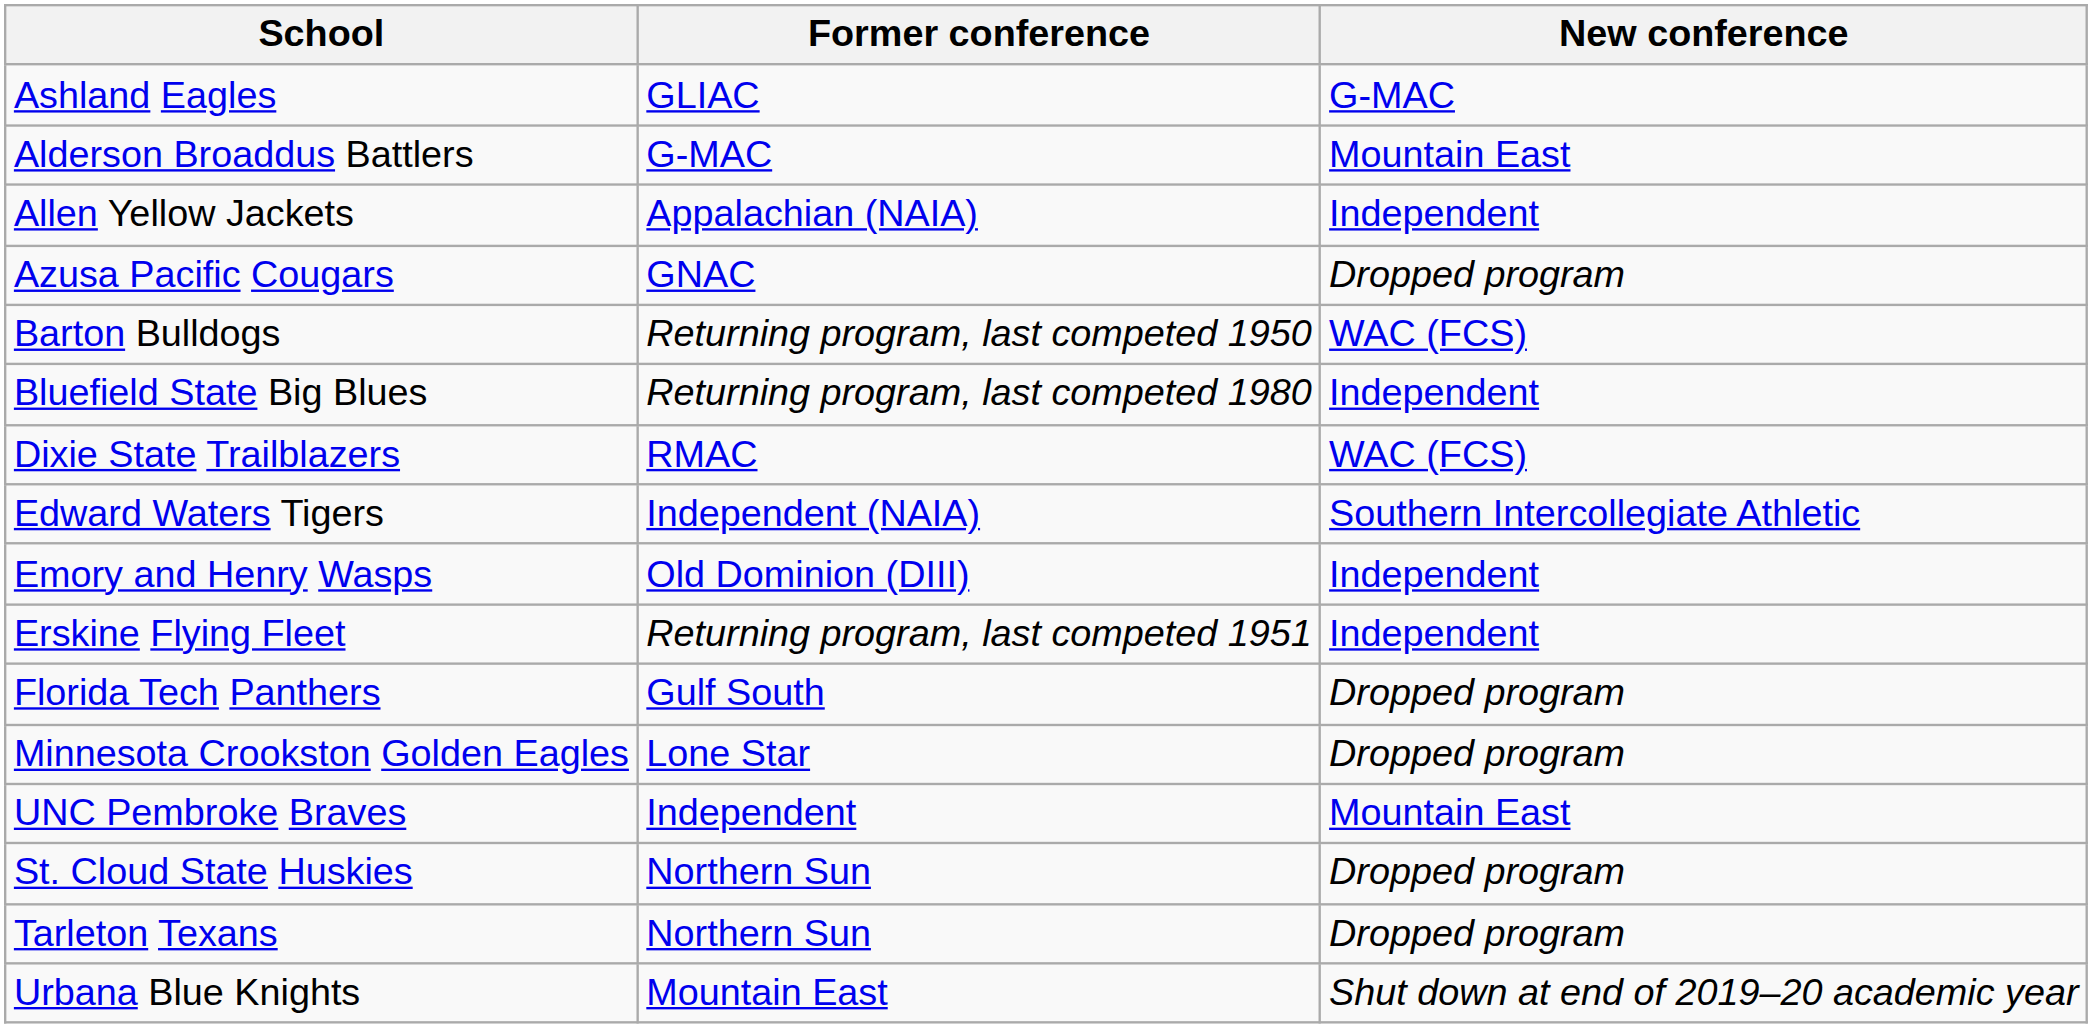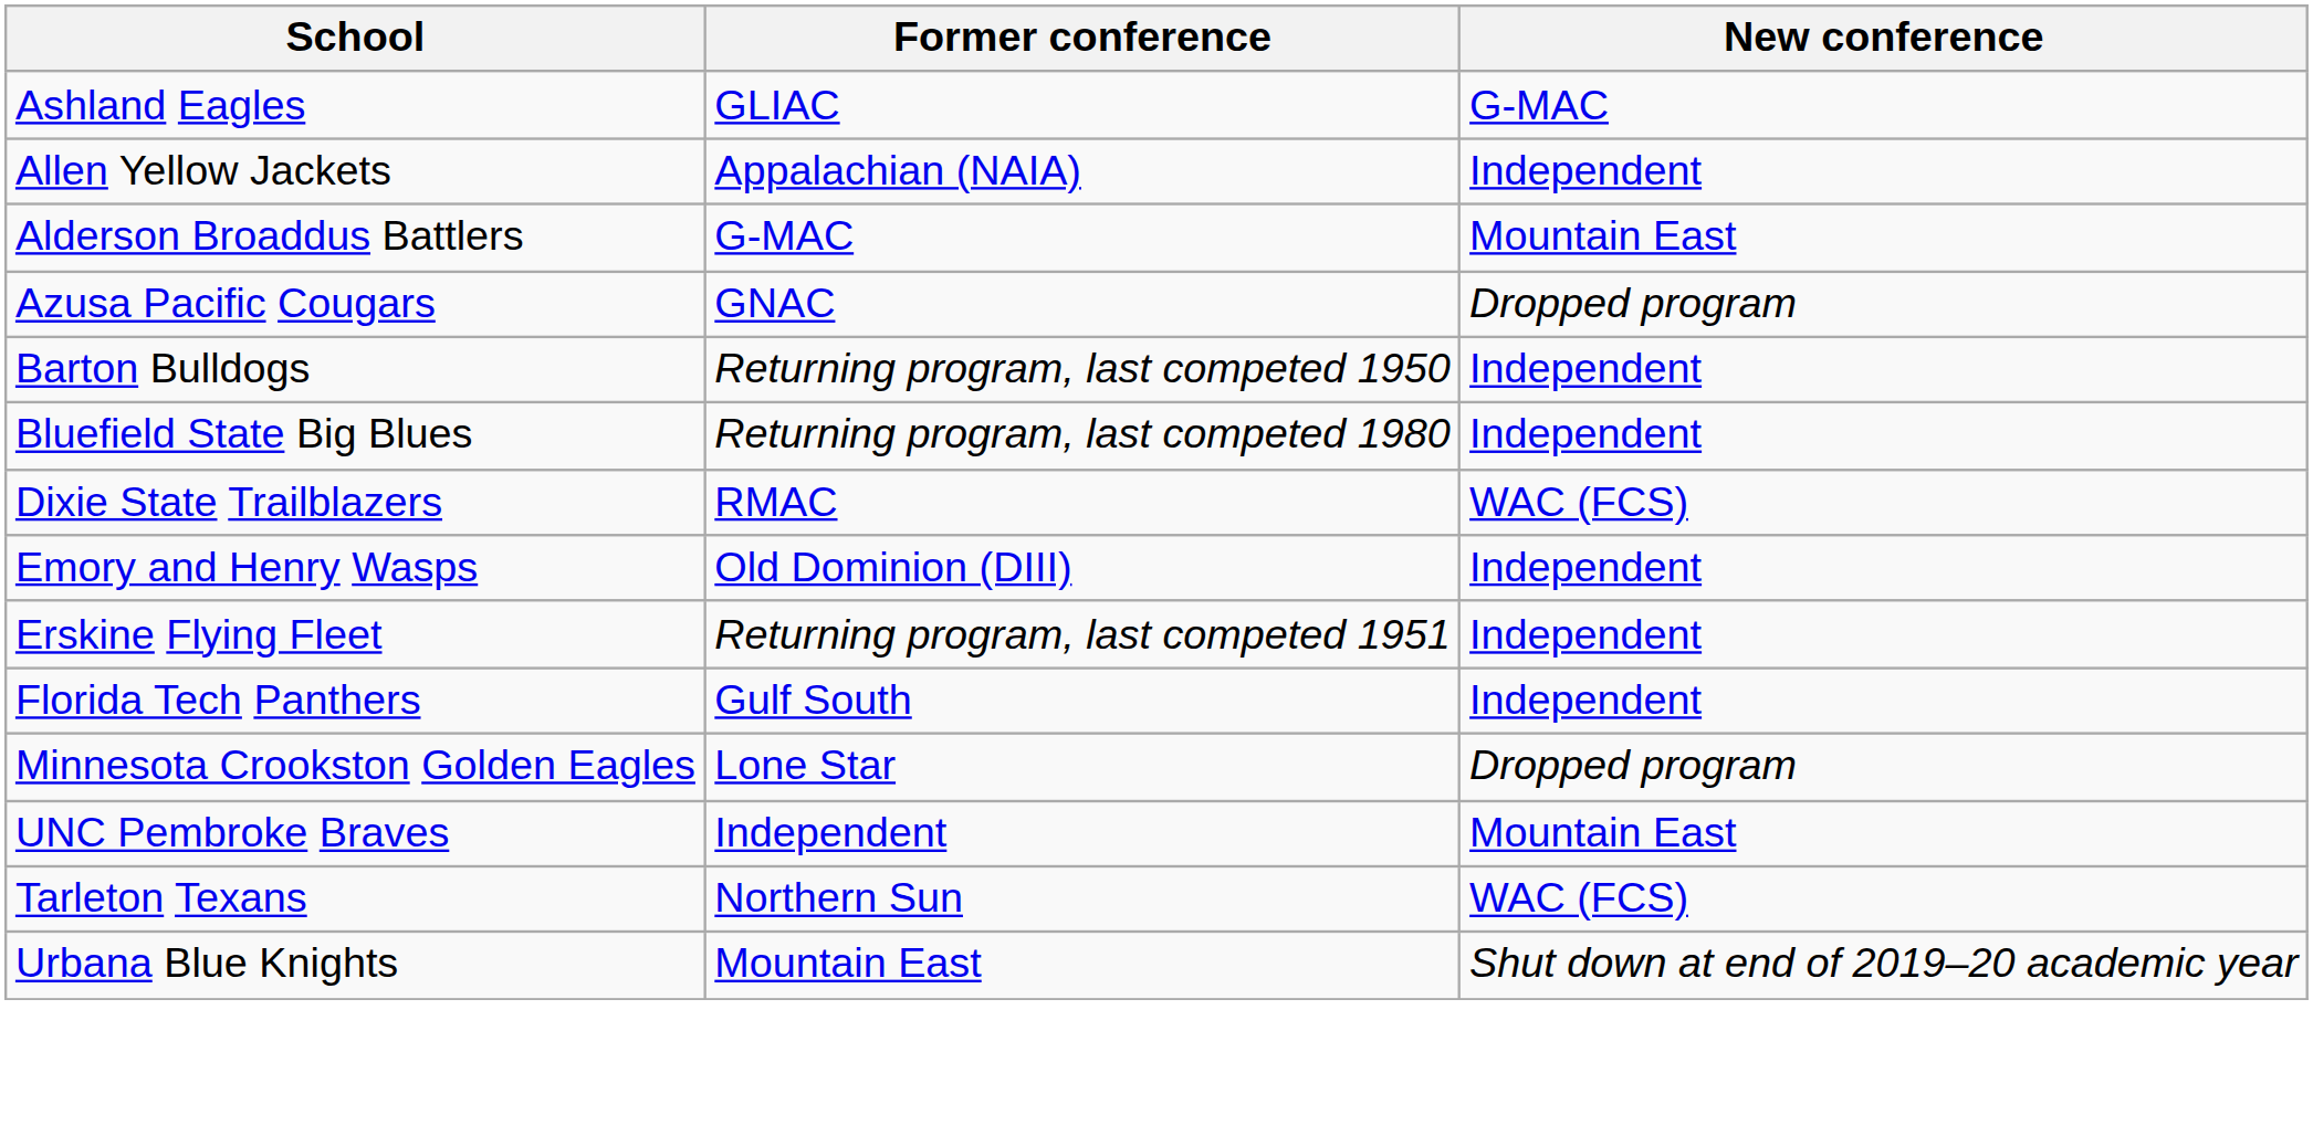rows swapped: Alderson Broaddus Battlers <-> Allen Yellow Jackets
Barton Bulldogs | New conference: WAC (FCS) -> Independent
- row: Edward Waters Tigers | Independent (NAIA) | Southern Intercollegiate Athletic
Florida Tech Panthers | New conference: Dropped program -> Independent
- row: St. Cloud State Huskies | Northern Sun | Dropped program
Tarleton Texans | New conference: Dropped program -> WAC (FCS)
